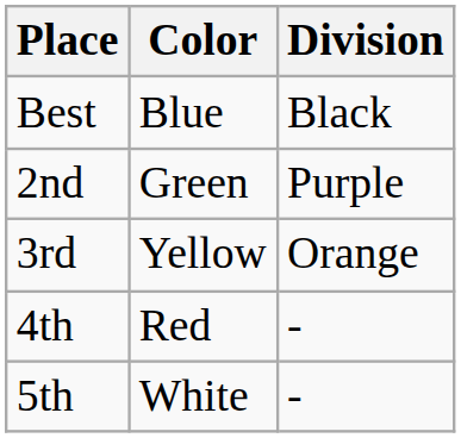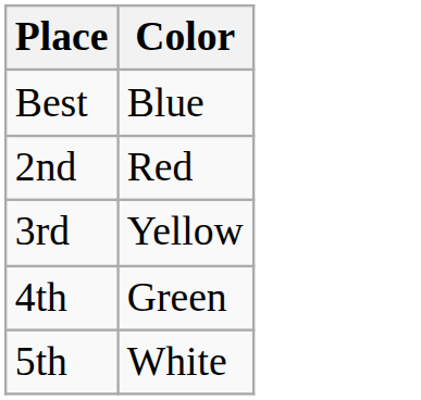- column: Division | Black | Purple | Orange | - | -
2nd | Color: Green -> Red
4th | Color: Red -> Green
